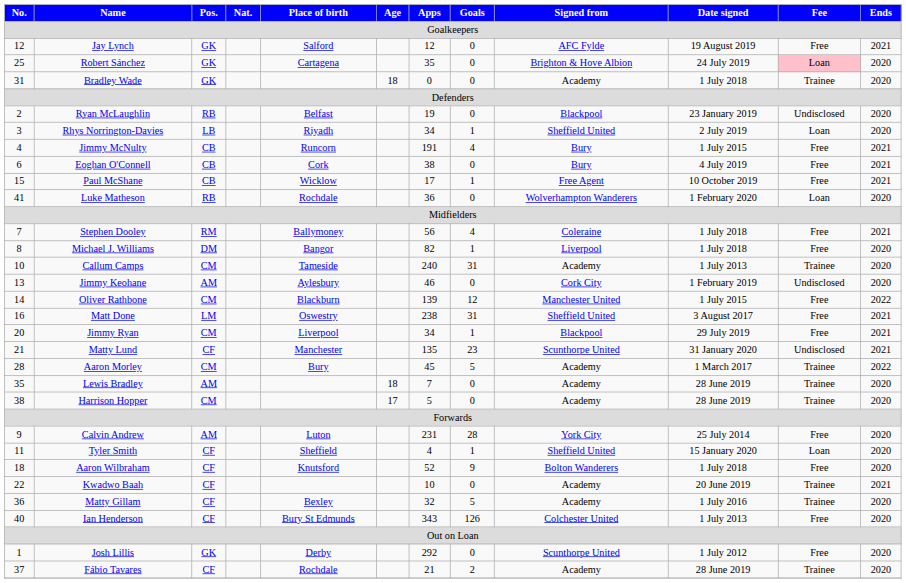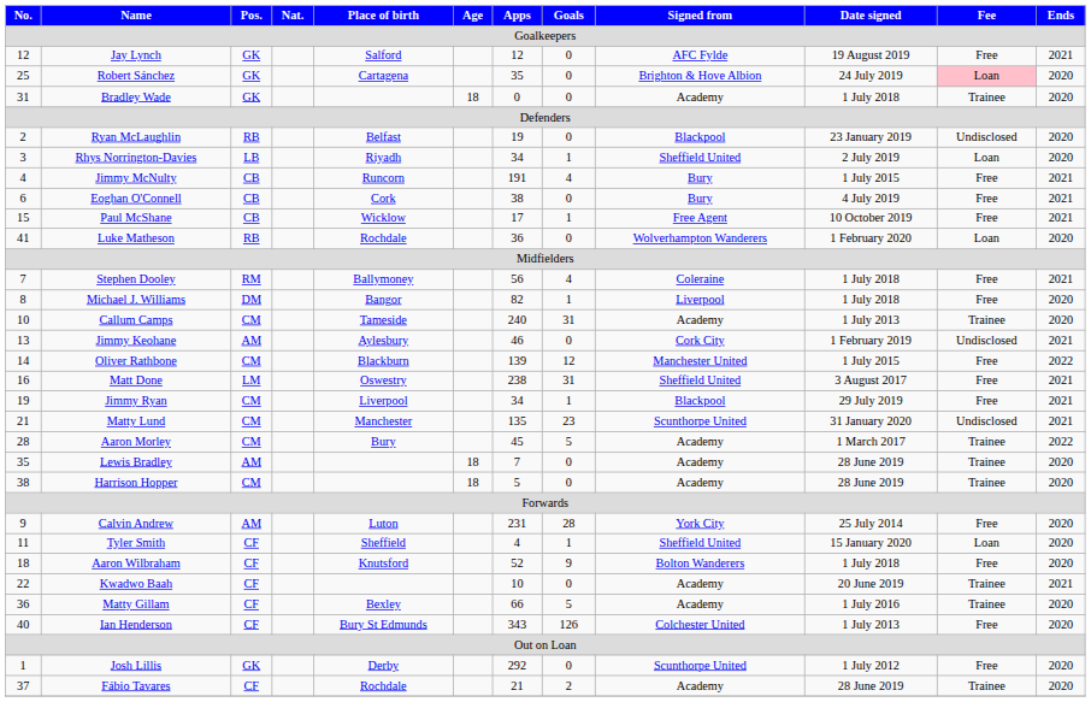Jimmy Keohane | Ends: 2020 -> 2021
Jimmy Ryan | No.: 20 -> 19
Matty Lund | Pos.: CF -> CM
Harrison Hopper | Age: 17 -> 18
Matty Gillam | Apps: 32 -> 66
